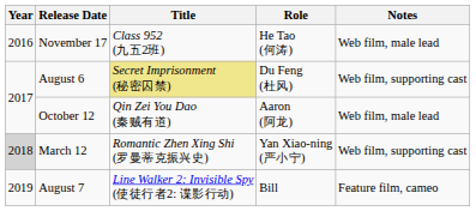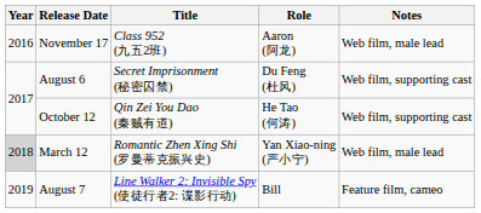November 17 | Role: He Tao (何涛) -> Aaron (阿龙)
August 6 | Title: khaki background -> no background
October 12 | Role: Aaron (阿龙) -> He Tao (何涛)
October 12 | Notes: Web film, male lead -> Web film, supporting cast
March 12 | Notes: Web film, supporting cast -> Web film, male lead
